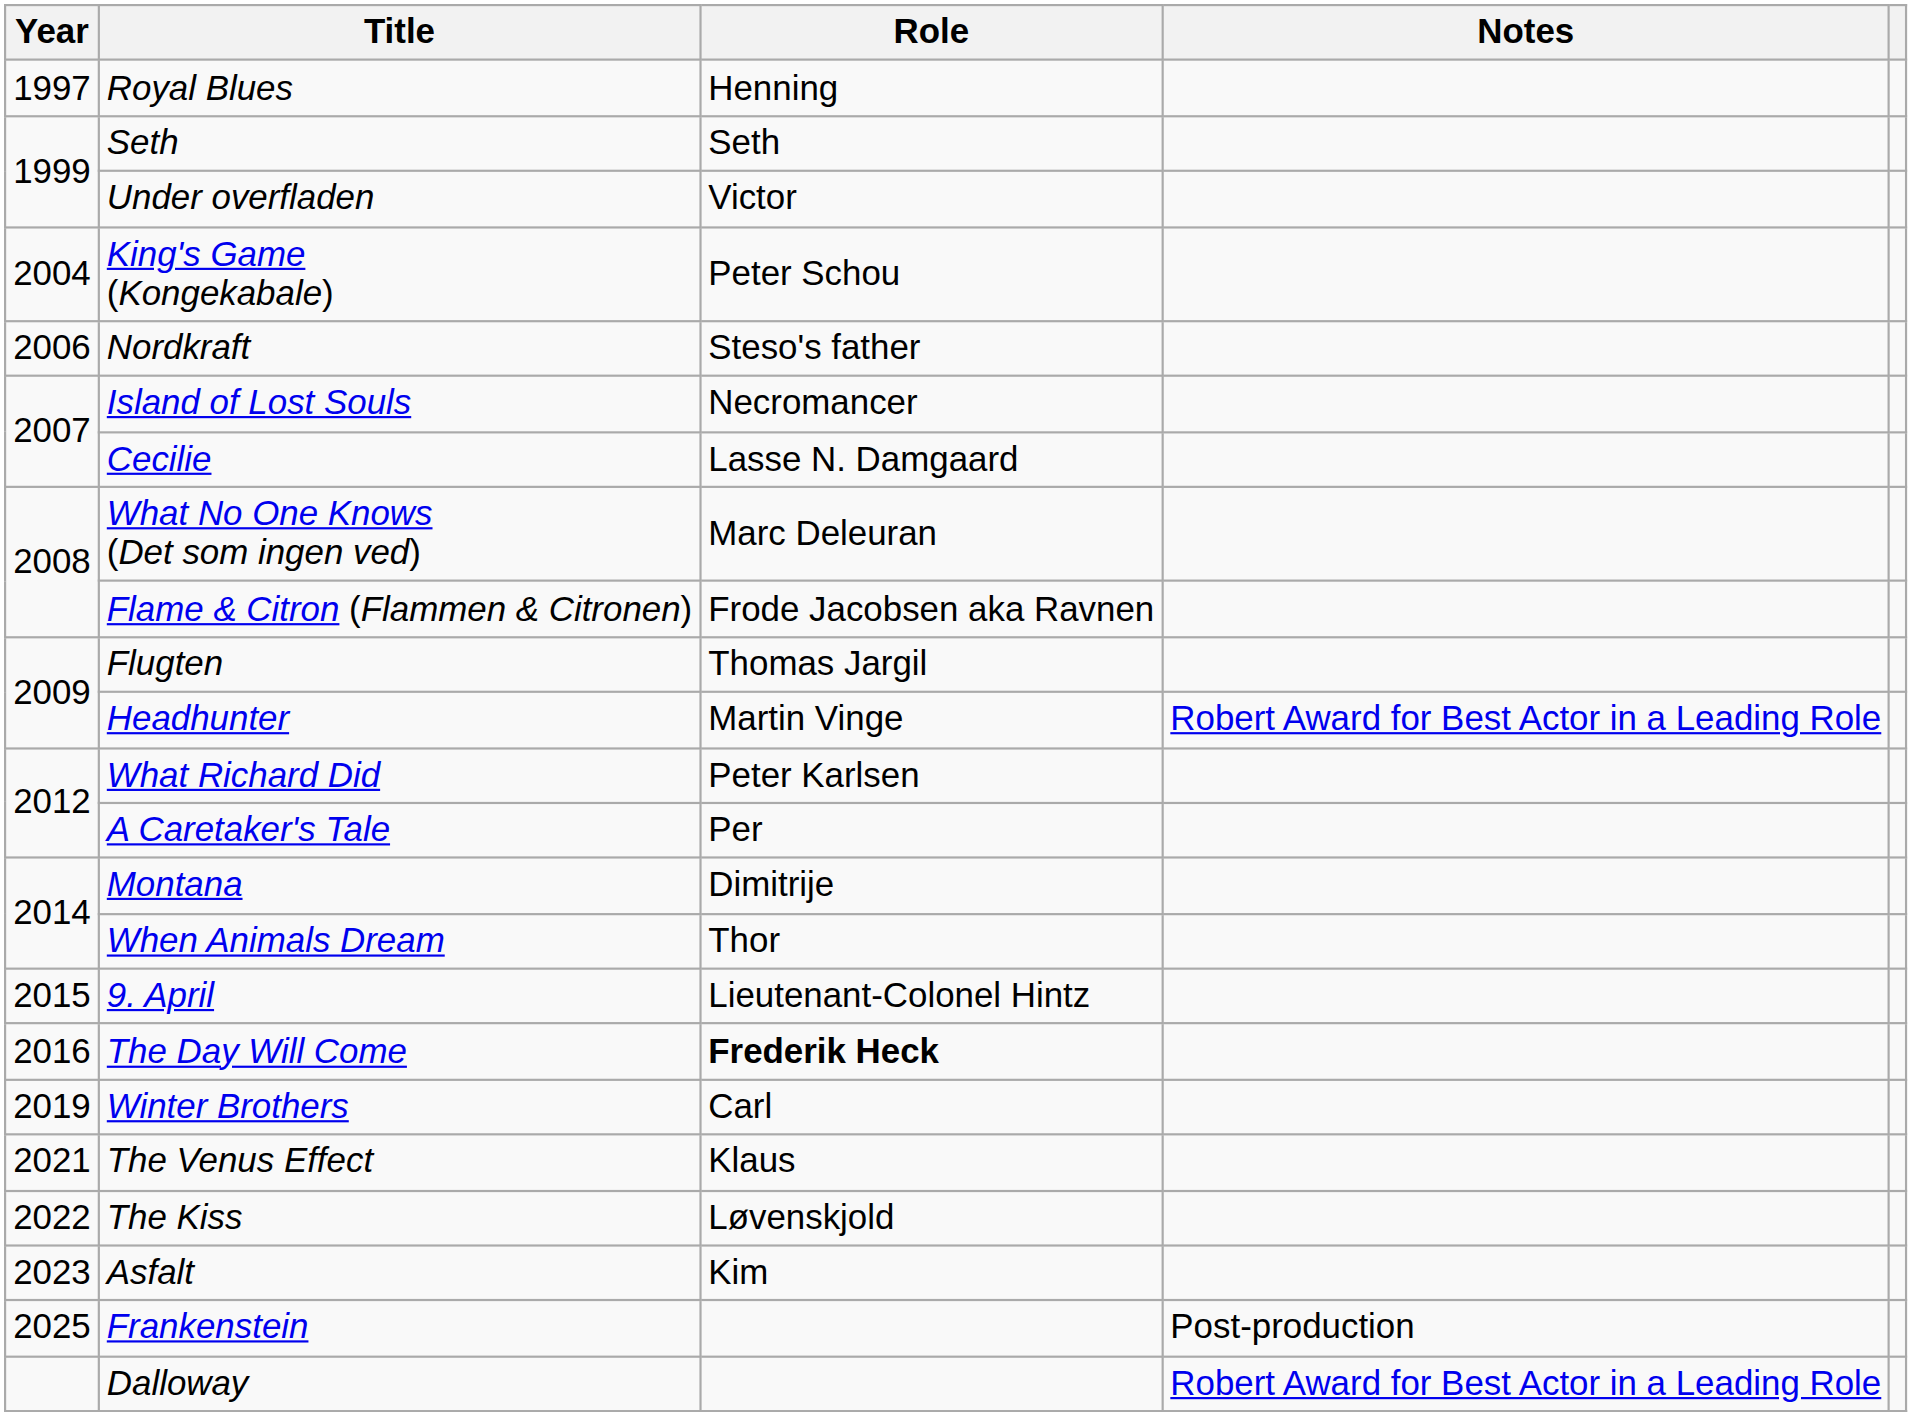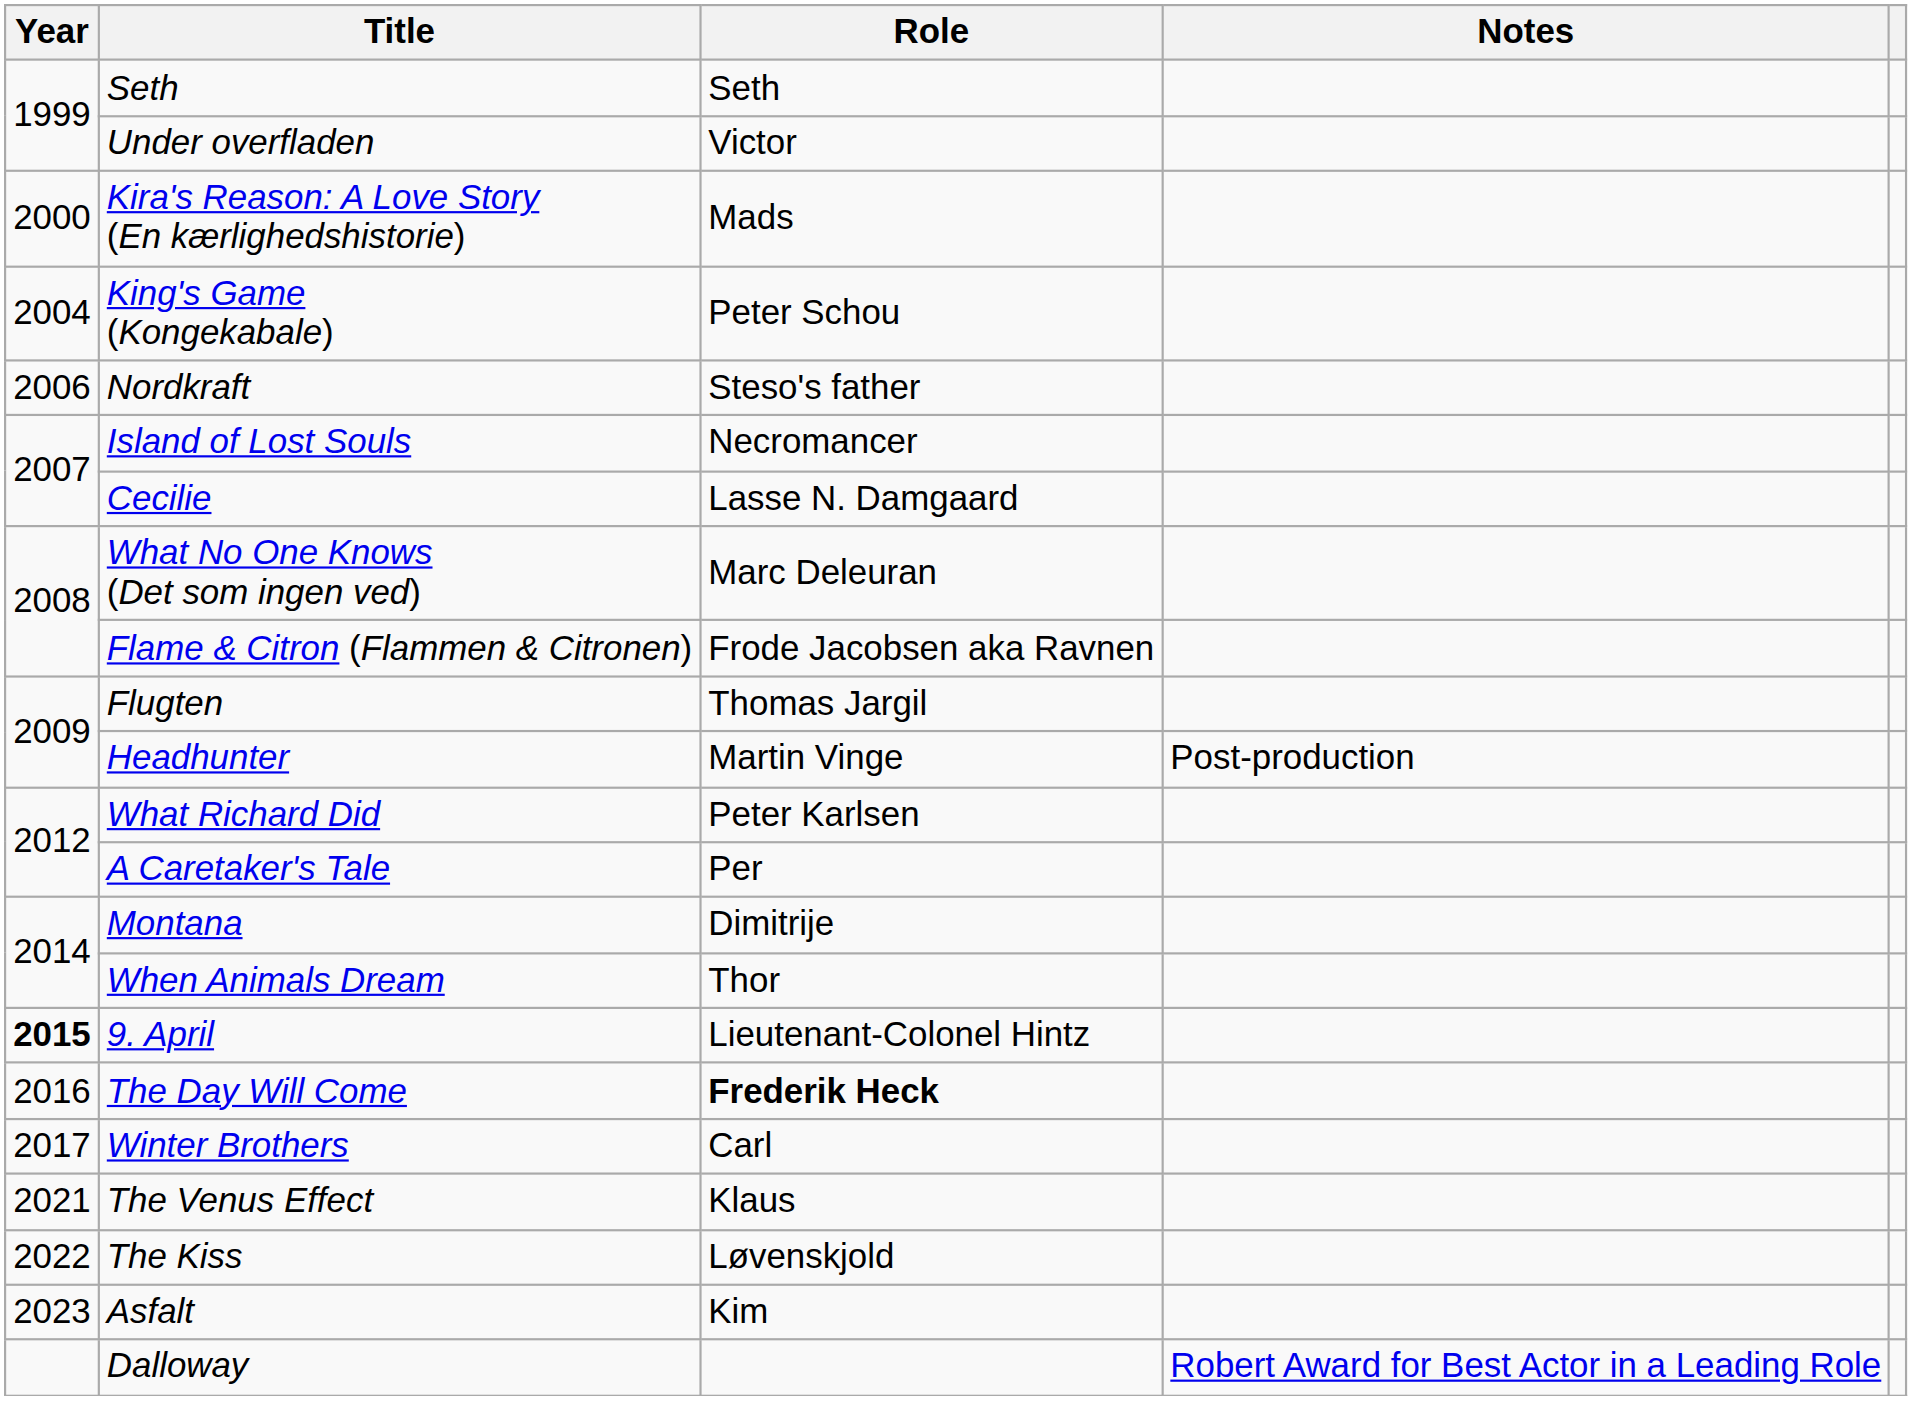- row: 1997 | Royal Blues | Henning
+ row: 2000 | Kira's Reason: A Love Story (En kærlighedshistorie) | Mads
Headhunter | Notes: Robert Award for Best Actor in a Leading Role -> Post-production
9. April | Year: normal -> bold
Winter Brothers | Year: 2019 -> 2017
- row: 2025 | Frankenstein | Post-production
